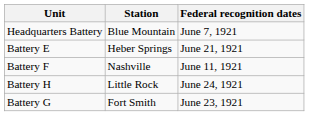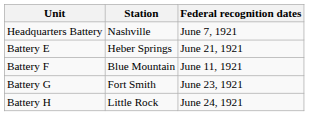Headquarters Battery | Station: Blue Mountain -> Nashville
Battery F | Station: Nashville -> Blue Mountain
rows swapped: Battery G <-> Battery H
